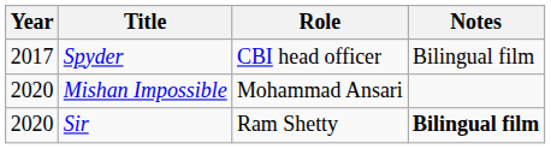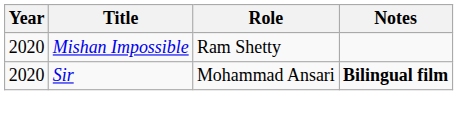- row: 2017 | Spyder | CBI head officer | Bilingual film
Mishan Impossible | Role: Mohammad Ansari -> Ram Shetty
Sir | Role: Ram Shetty -> Mohammad Ansari
